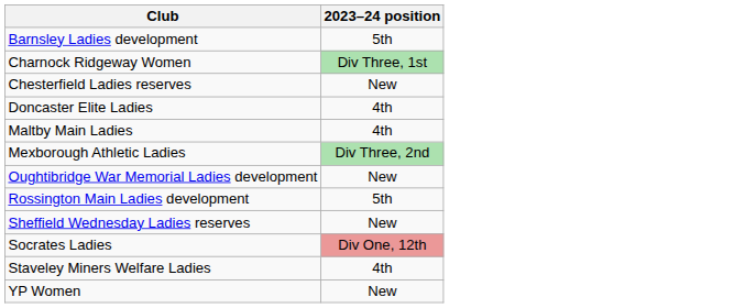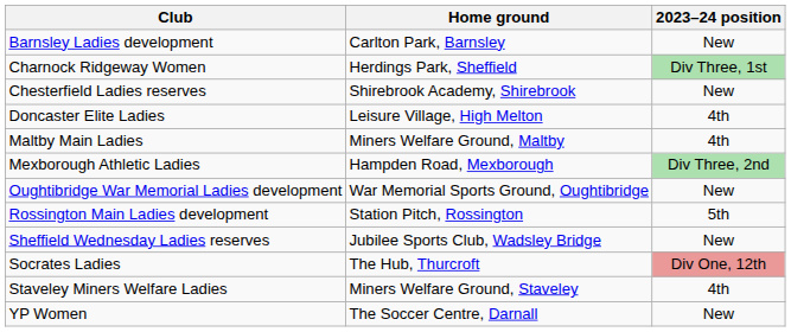+ column: Home ground | Carlton Park, Barnsley | Herdings Park, Sheffield | Shirebrook Academy, Shirebrook | Leisure Village, High Melton | Miners Welfare Ground, Maltby | Hampden Road, Mexborough | War Memorial Sports Ground, Oughtibridge | Station Pitch, Rossington | Jubilee Sports Club, Wadsley Bridge | The Hub, Thurcroft | Miners Welfare Ground, Staveley | The Soccer Centre, Darnall
Barnsley Ladies development | 2023–24 position: 5th -> New
